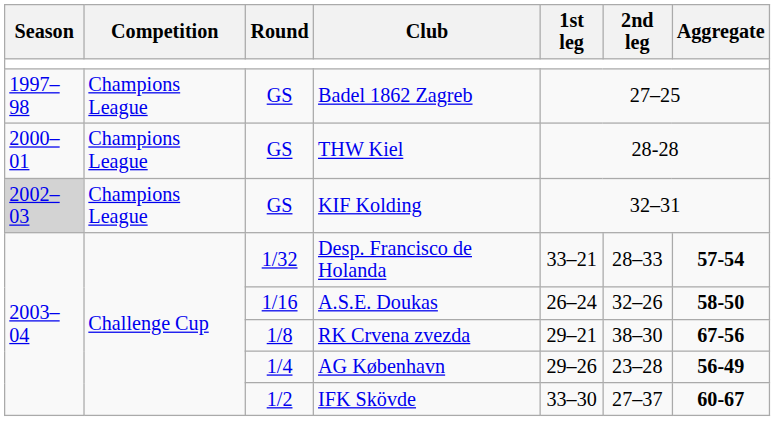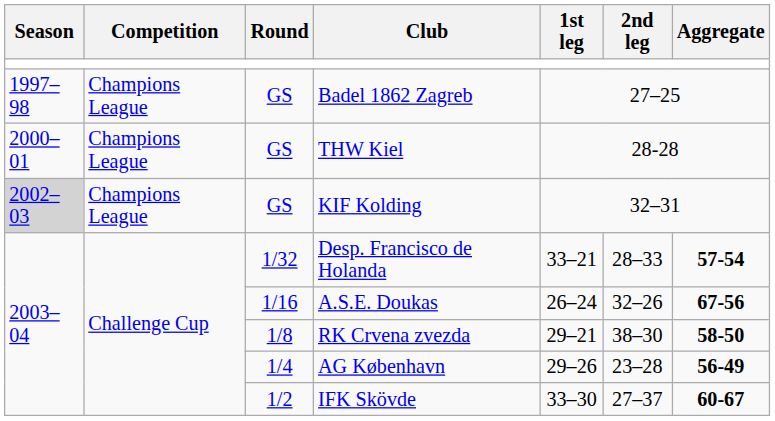A.S.E. Doukas | Aggregate: 58-50 -> 67-56
RK Crvena zvezda | Aggregate: 67-56 -> 58-50
